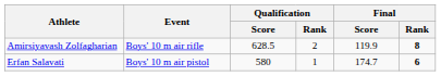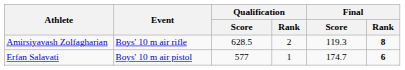Amirsiyavash Zolfagharian | Final / Score: 119.9 -> 119.3
Erfan Salavati | Qualification / Score: 580 -> 577
